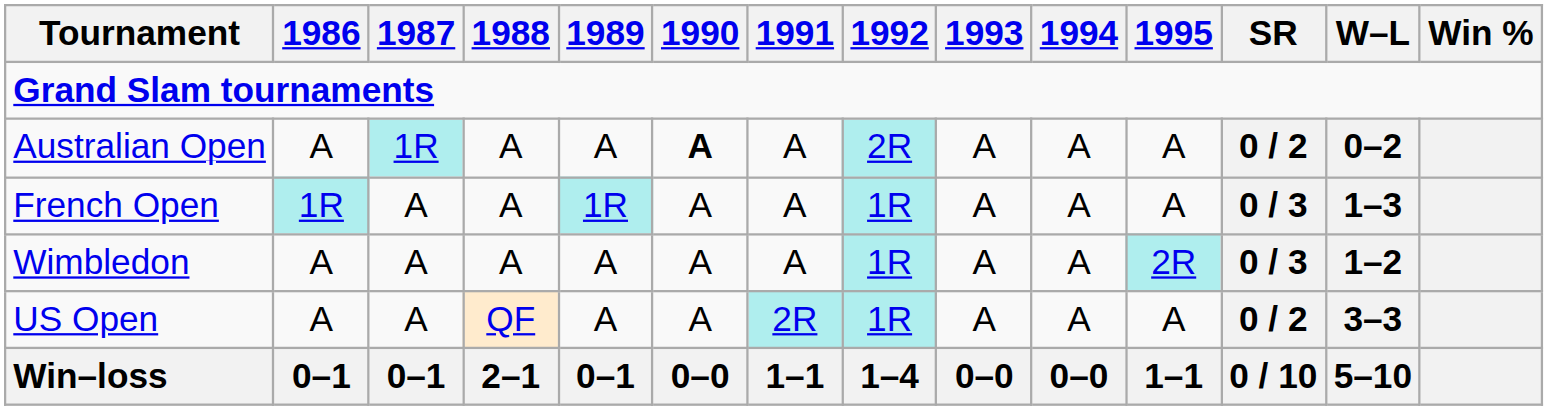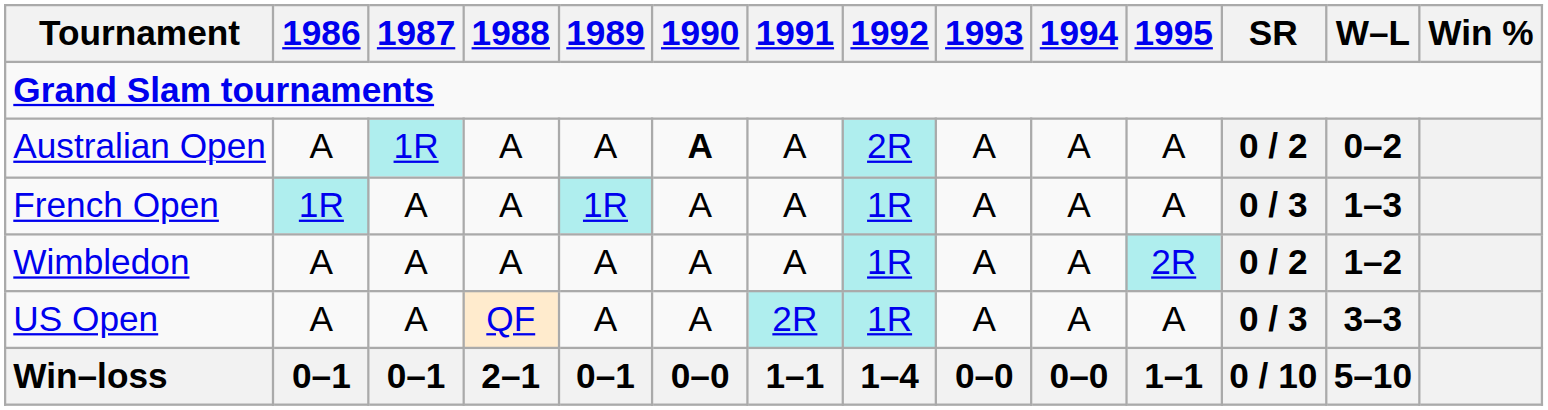Wimbledon | SR: 0 / 3 -> 0 / 2
US Open | SR: 0 / 2 -> 0 / 3
